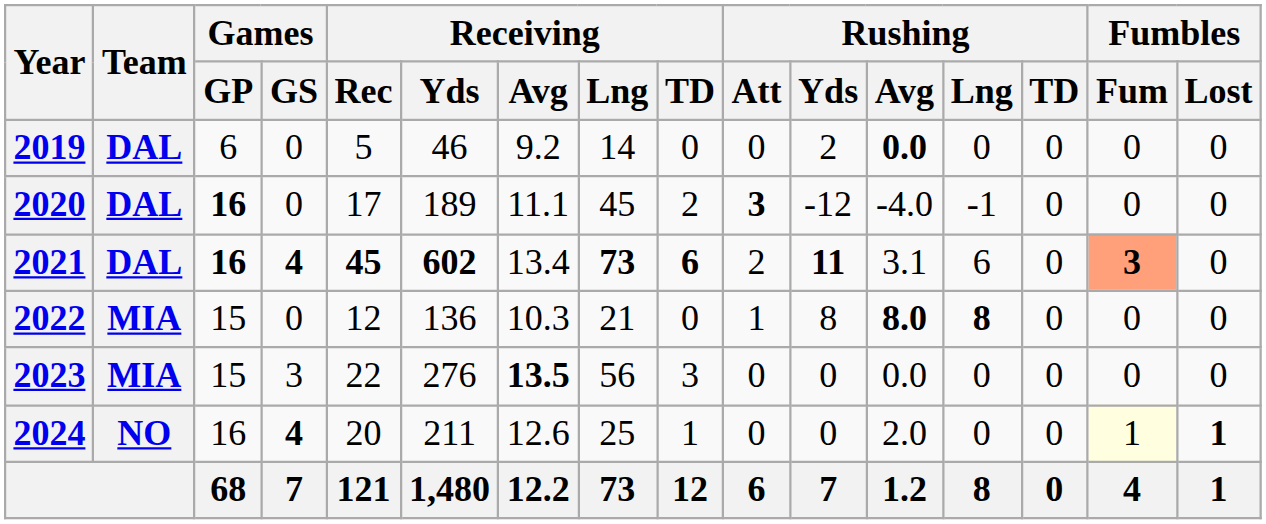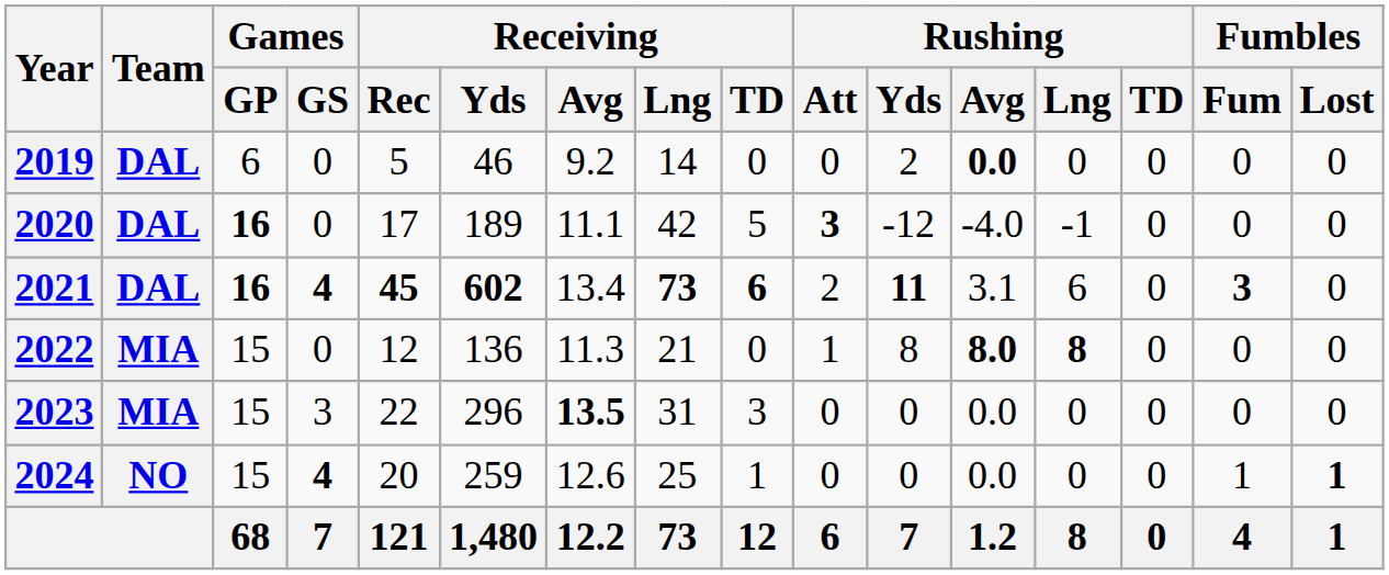2020 | Receiving / Lng: 45 -> 42
2020 | Receiving / TD: 2 -> 5
2021 | Fumbles / Fum: lightsalmon background -> no background
2022 | Receiving / Avg: 10.3 -> 11.3
2023 | Receiving / Yds: 276 -> 296
2023 | Receiving / Lng: 56 -> 31
2024 | Games / GP: 16 -> 15
2024 | Receiving / Yds: 211 -> 259
2024 | Rushing / Avg: 2.0 -> 0.0
2024 | Fumbles / Fum: lightyellow background -> no background
